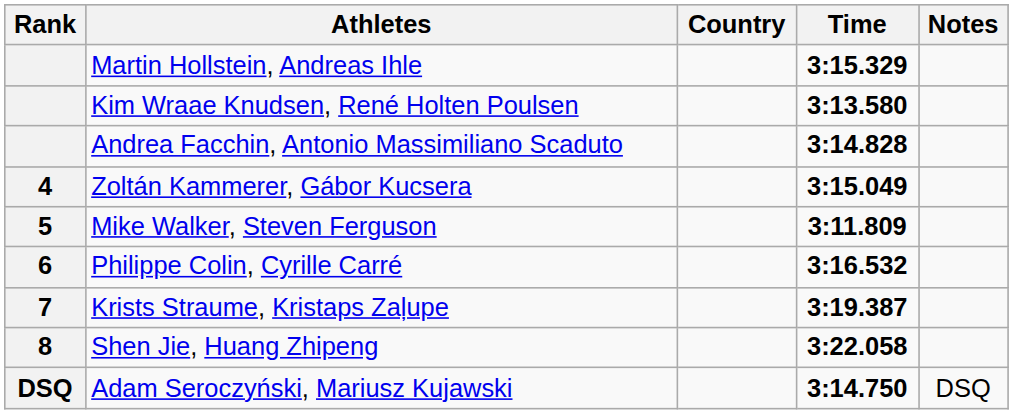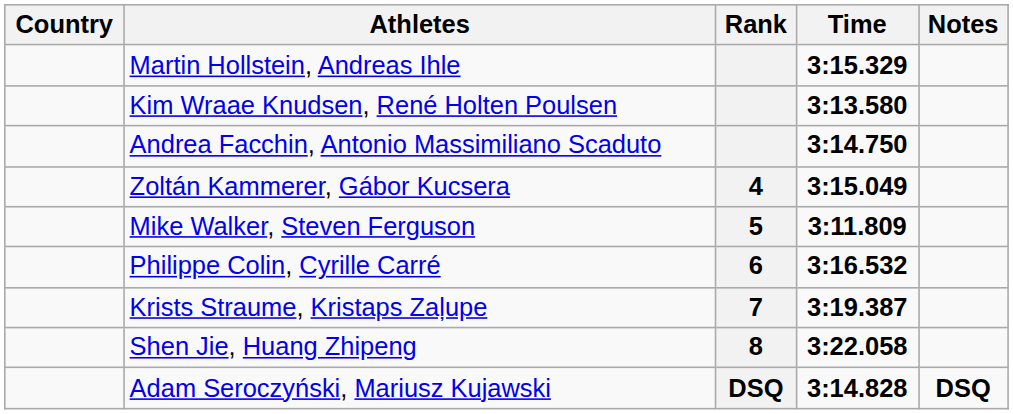columns swapped: Rank <-> Country
Andrea Facchin, Antonio Massimiliano Scaduto | Time: 3:14.828 -> 3:14.750
Adam Seroczyński, Mariusz Kujawski | Time: 3:14.750 -> 3:14.828
Adam Seroczyński, Mariusz Kujawski | Notes: normal -> bold
